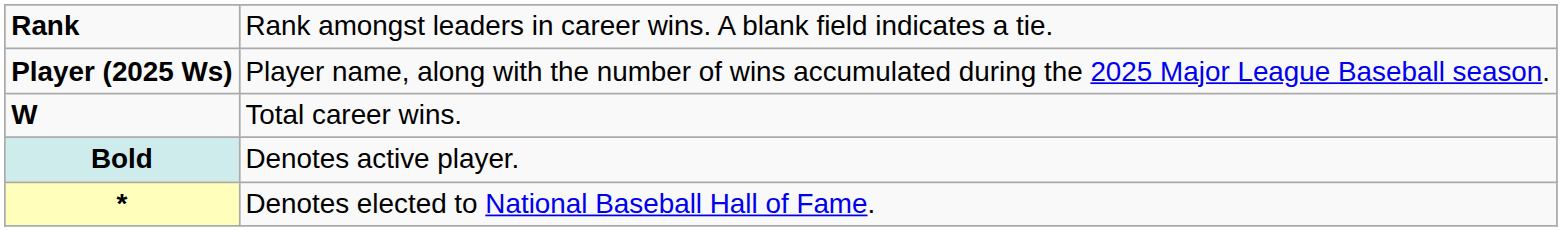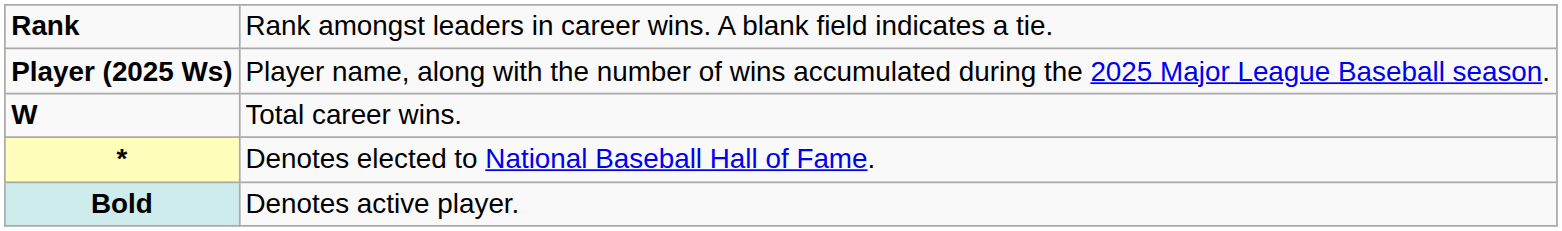rows swapped: * <-> Bold
